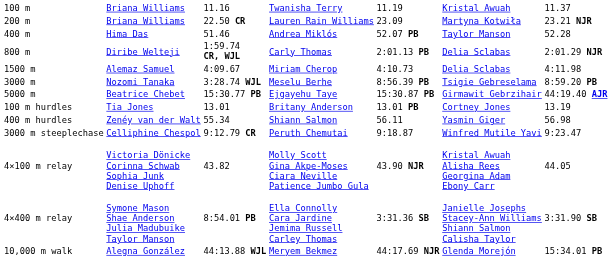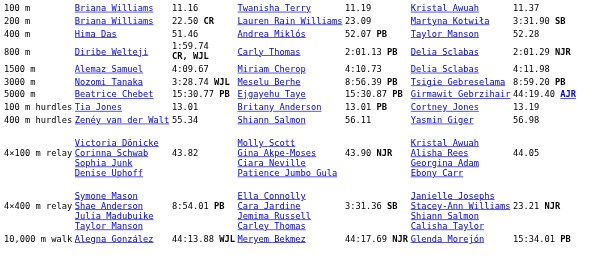200 m | column 7: 23.21 NJR -> 3:31.90 SB
- row: 3000 m steeplechase | Celliphine Chespol | 9:12.79 CR | Peruth Chemutai | 9:18.87 | Winfred Mutile Yavi | 9:23.47
4×400 m relay | column 7: 3:31.90 SB -> 23.21 NJR
